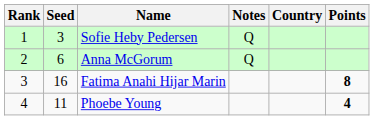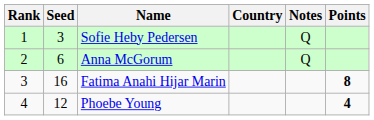columns swapped: Country <-> Notes
Phoebe Young | Seed: 11 -> 12
